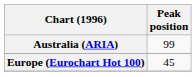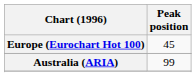rows swapped: Australia (ARIA) <-> Europe (Eurochart Hot 100)
